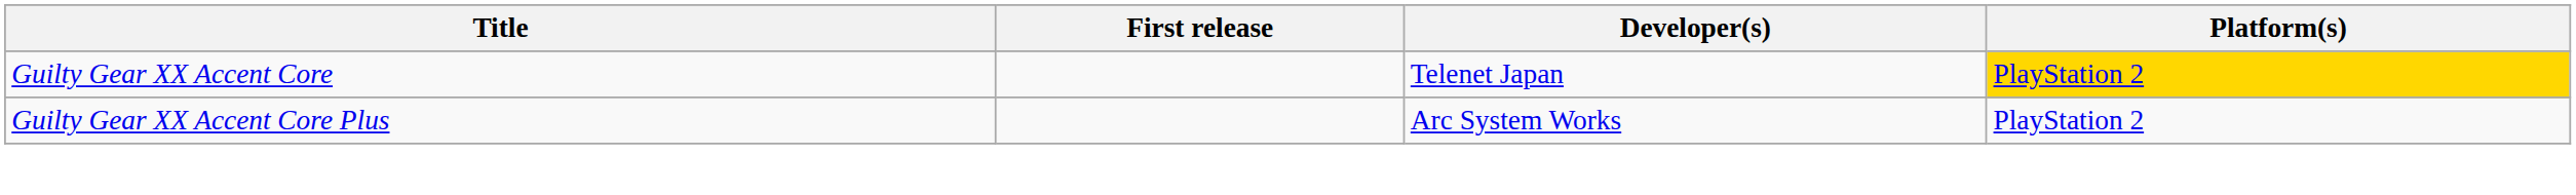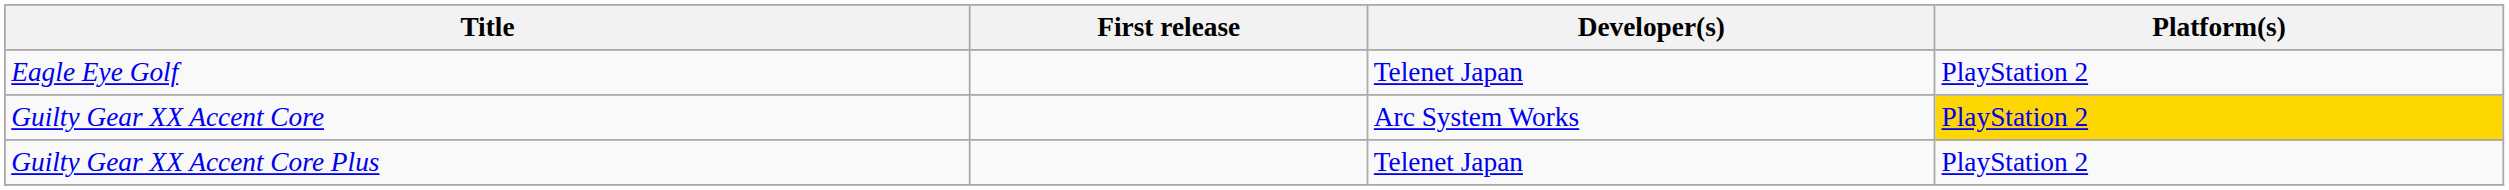+ row: Eagle Eye Golf | Telenet Japan | PlayStation 2
Guilty Gear XX Accent Core | Developer(s): Telenet Japan -> Arc System Works
Guilty Gear XX Accent Core Plus | Developer(s): Arc System Works -> Telenet Japan
